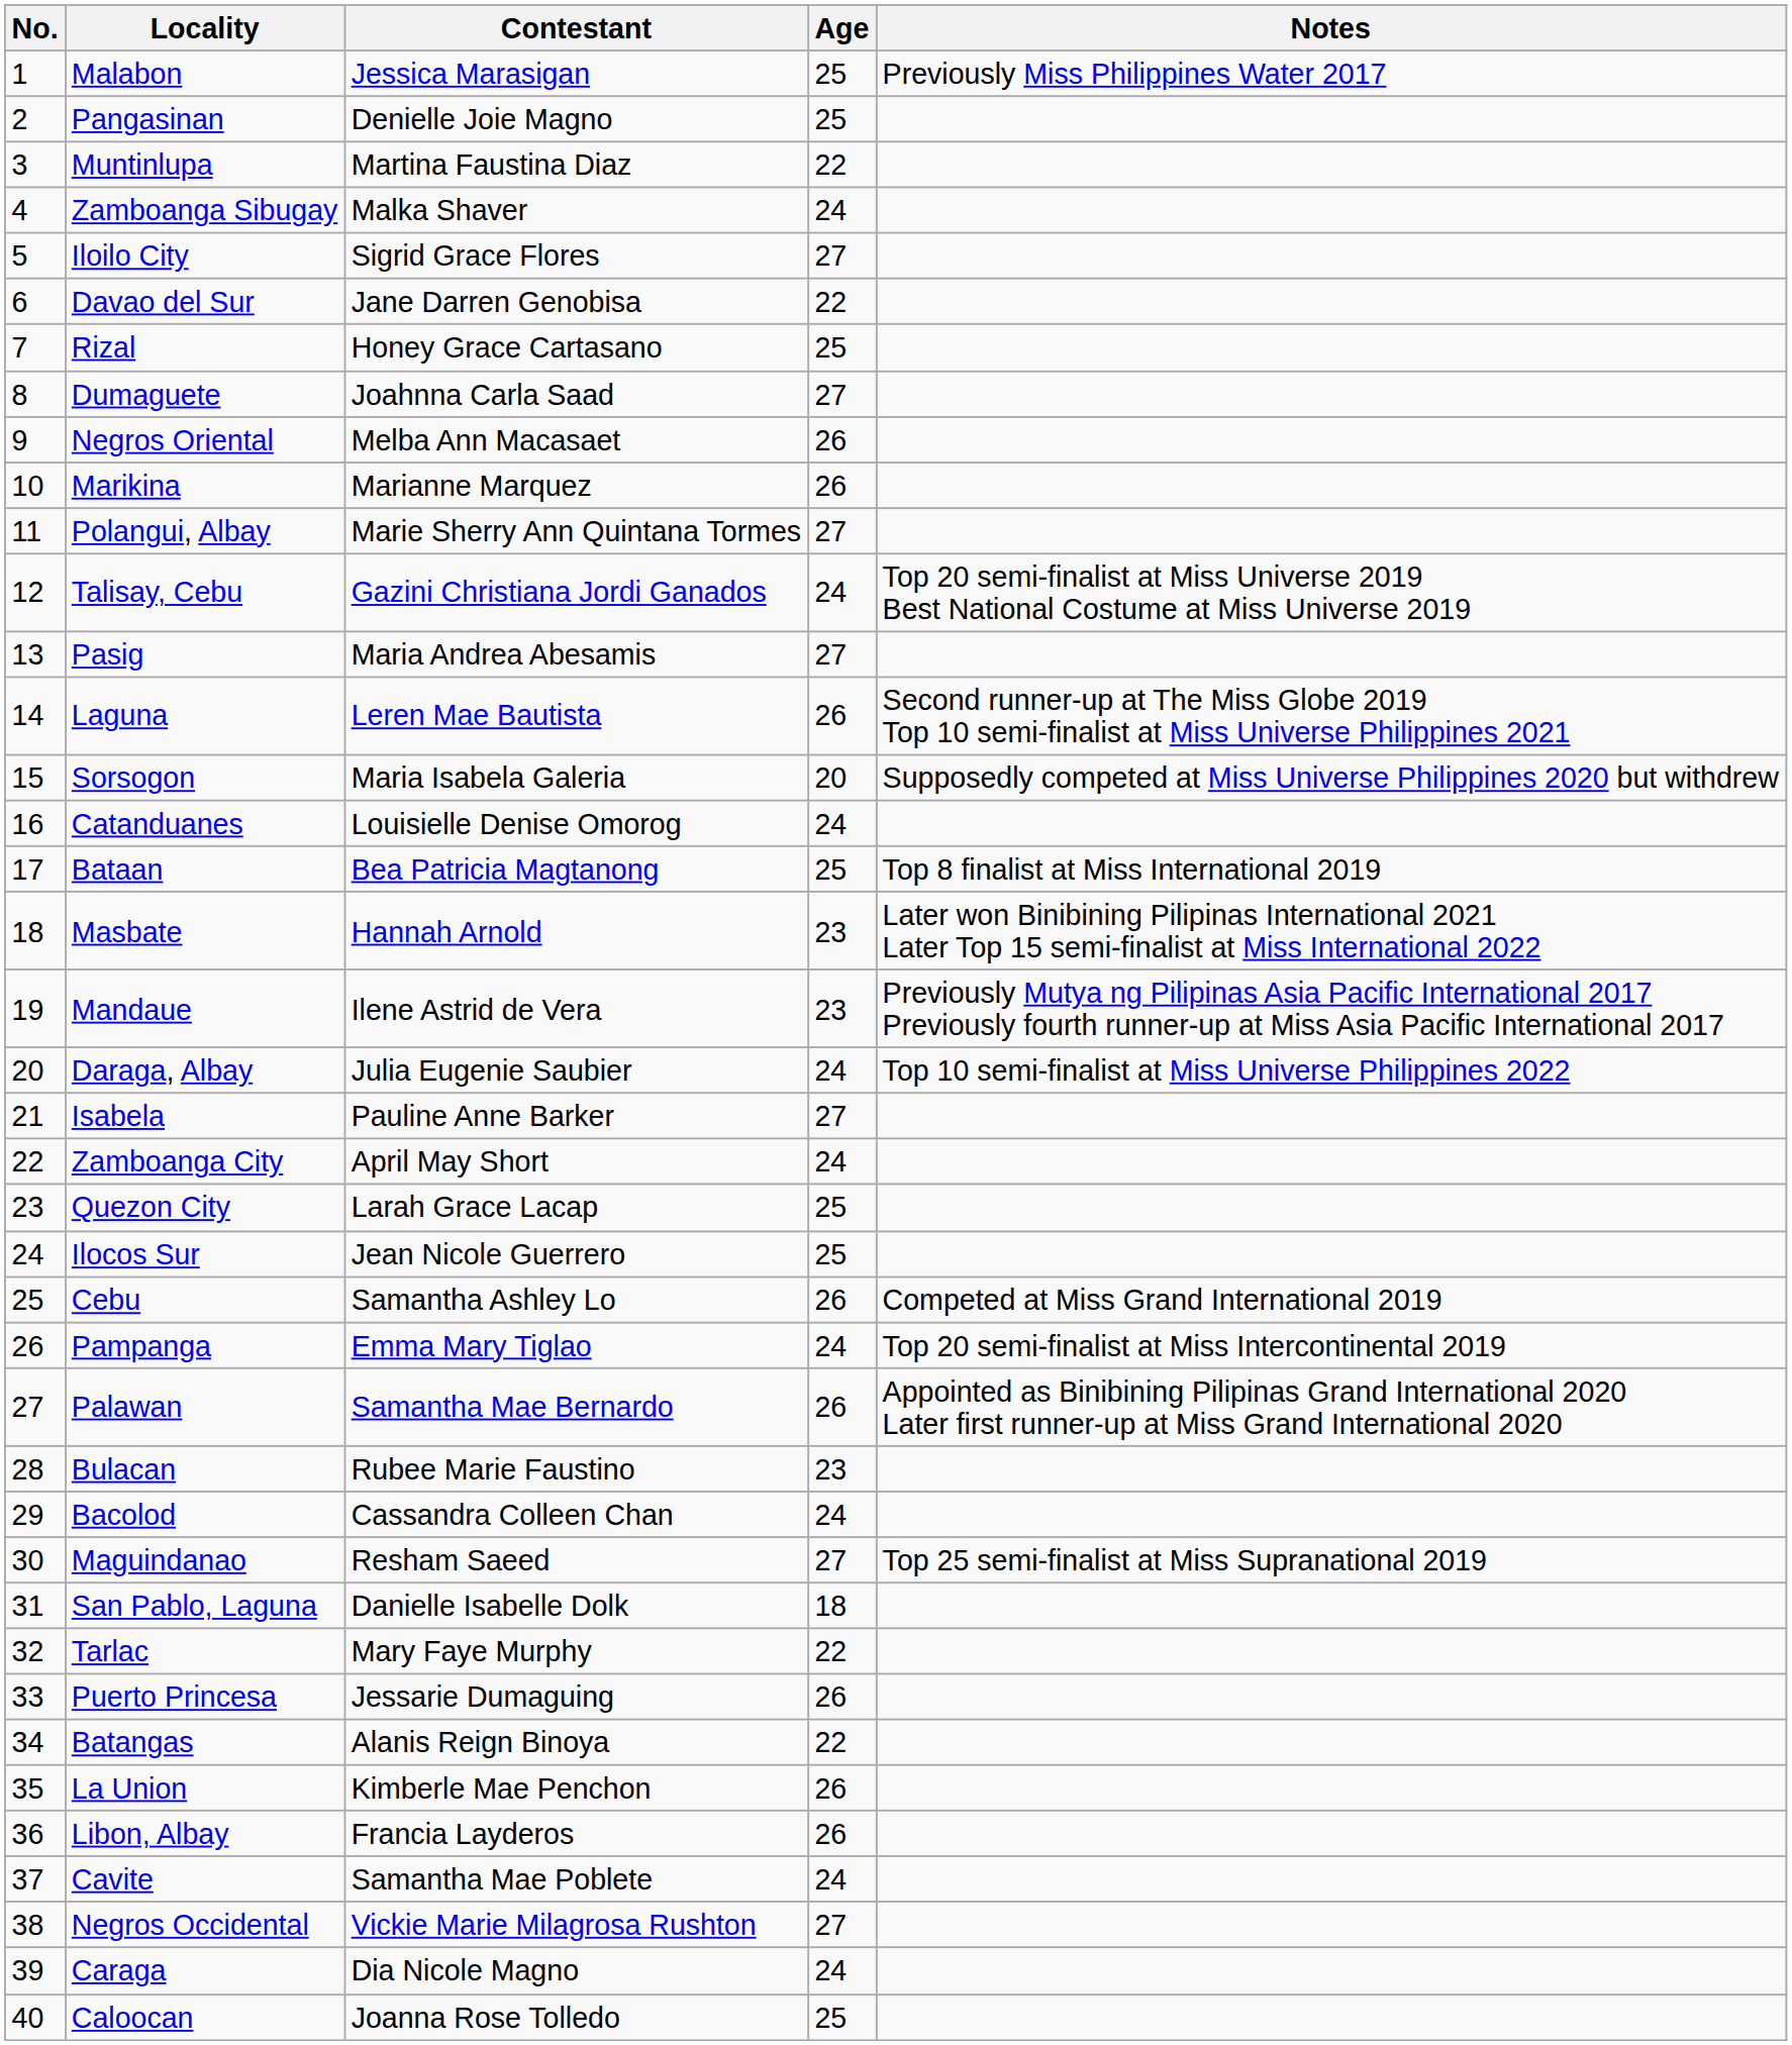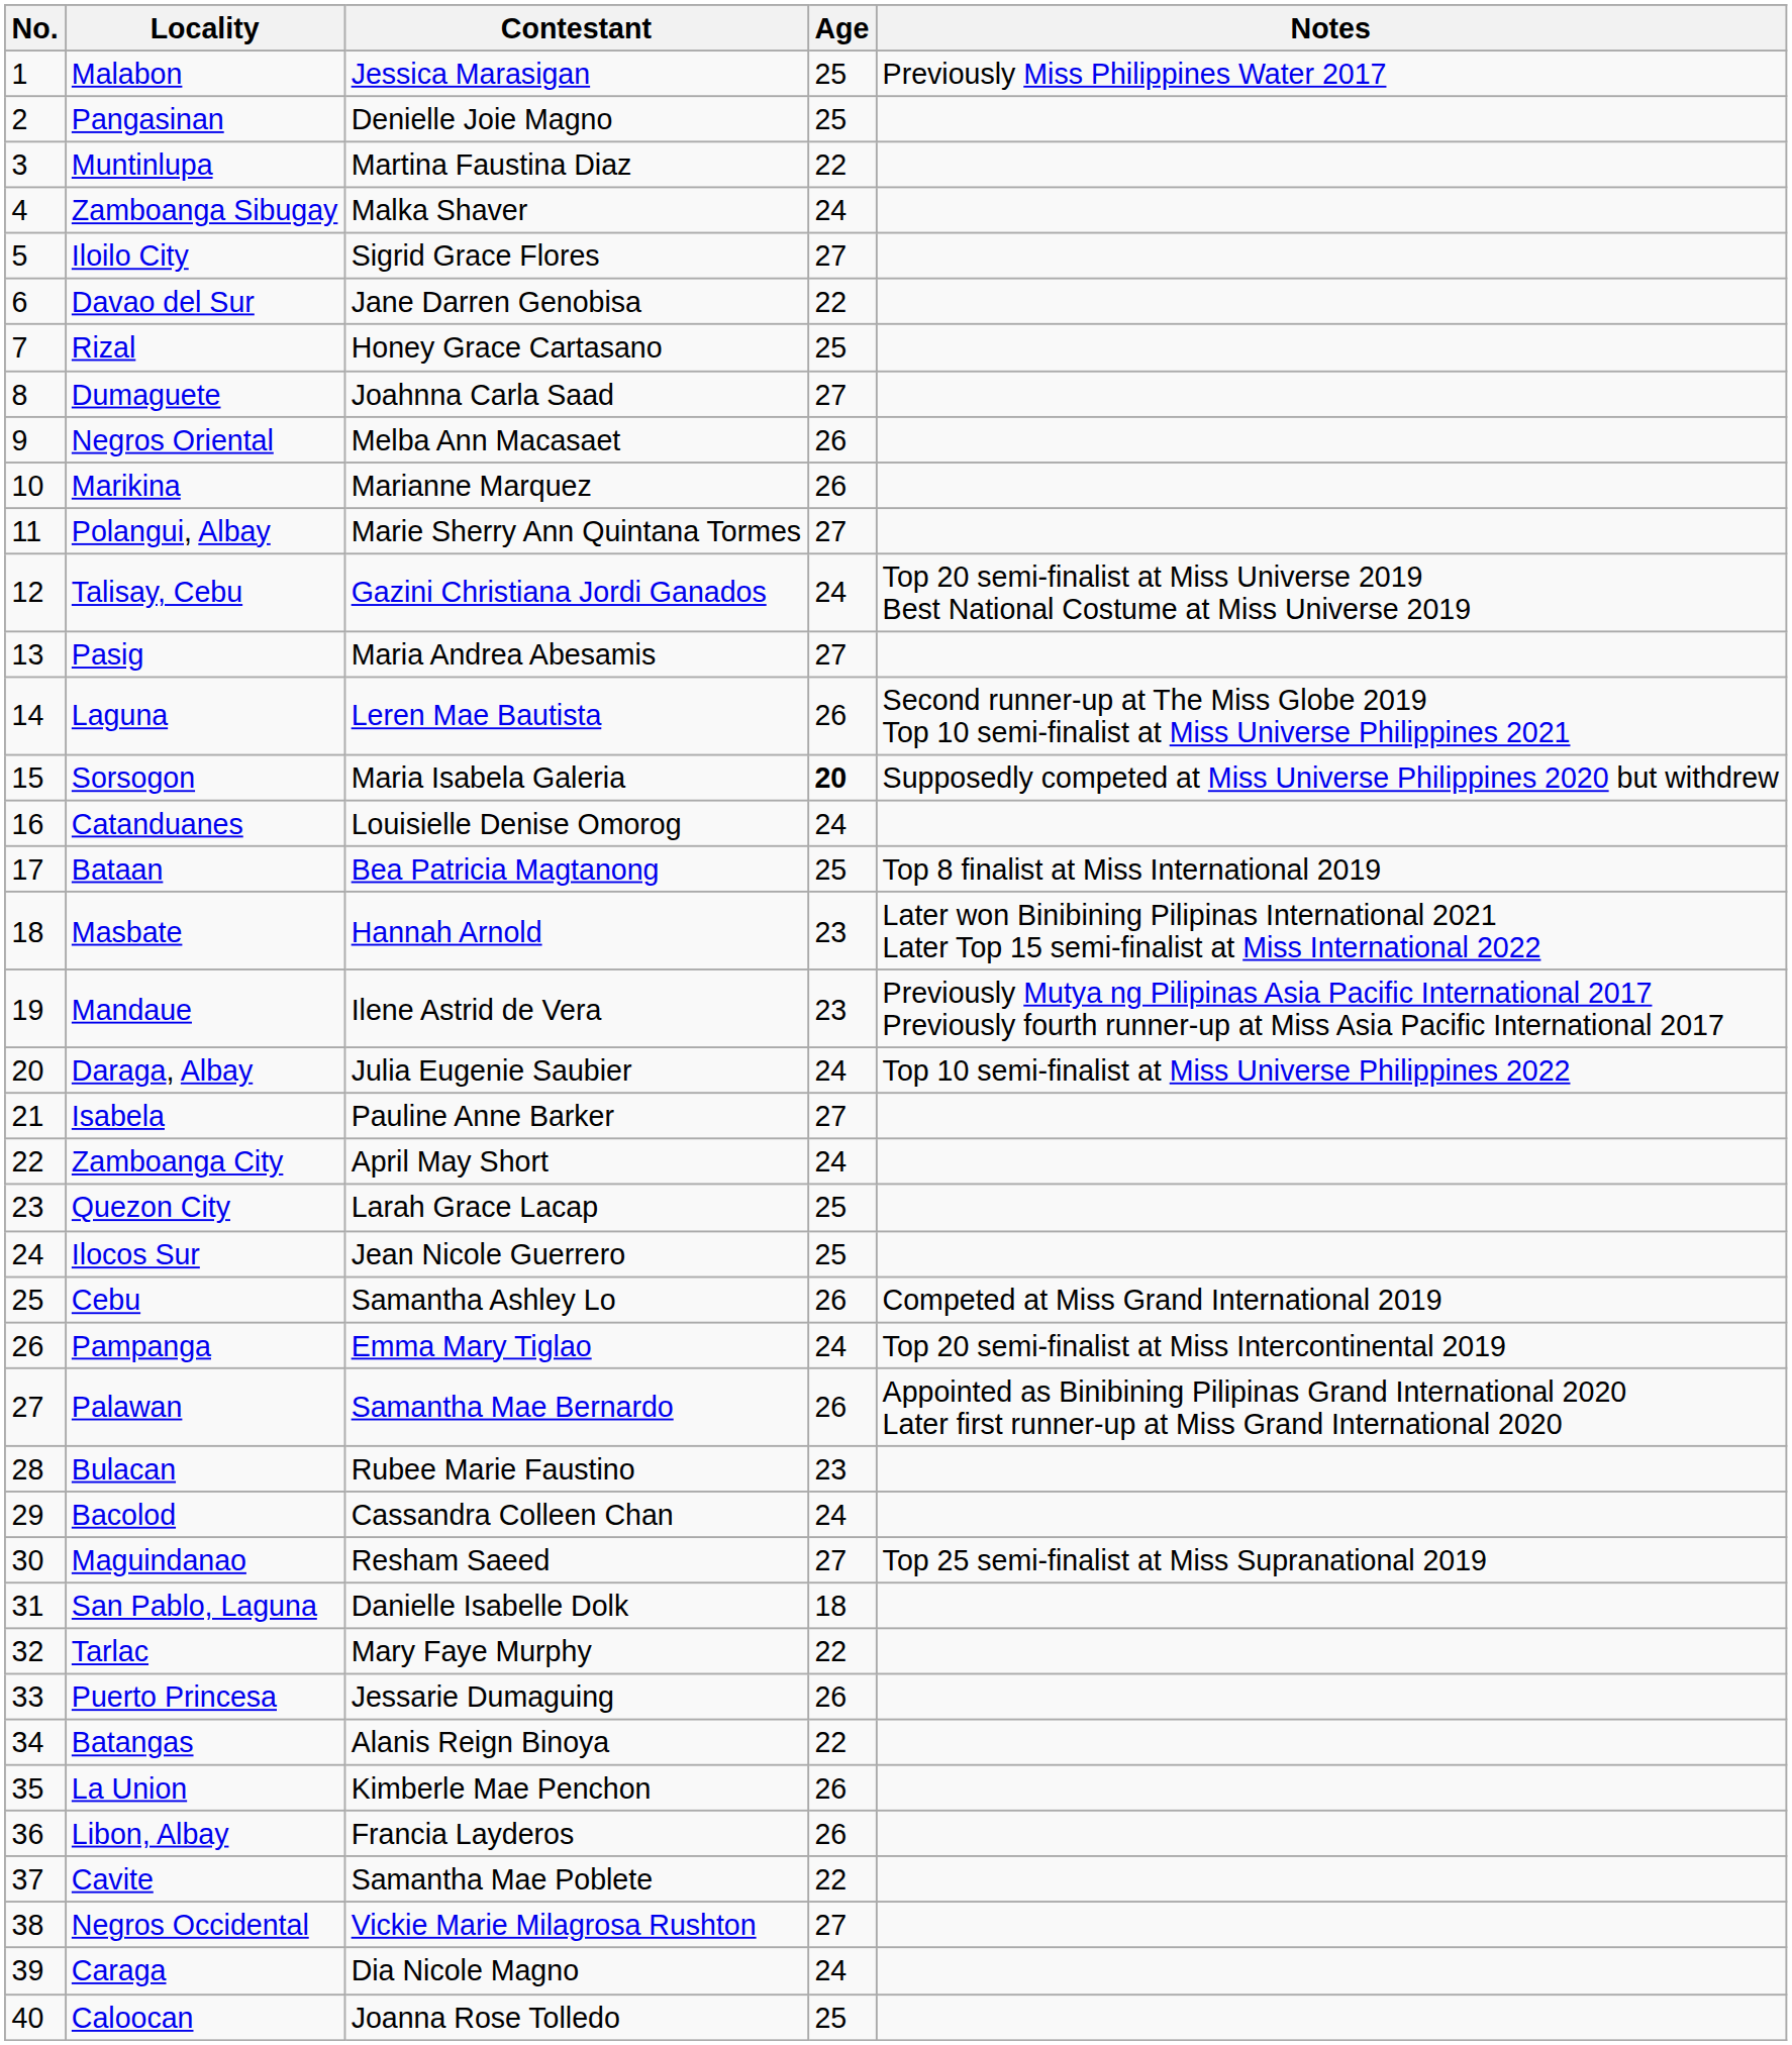Sorsogon | Age: normal -> bold
Cavite | Age: 24 -> 22
